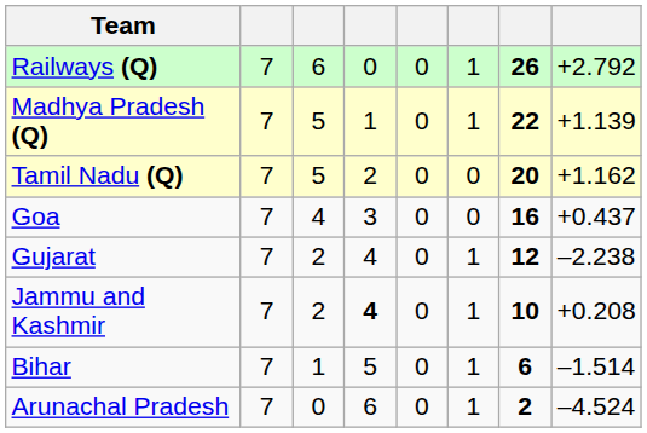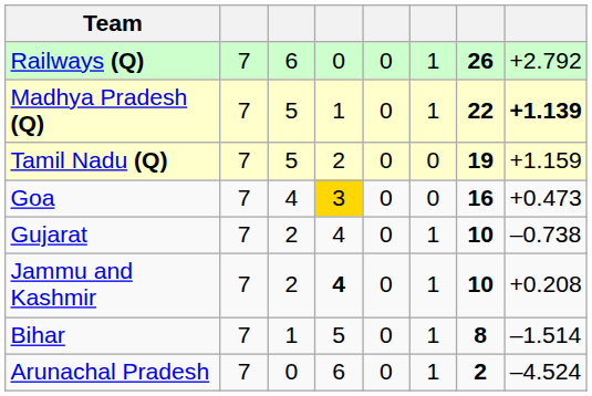Madhya Pradesh (Q) | column 8: normal -> bold
Tamil Nadu (Q) | column 7: 20 -> 19
Tamil Nadu (Q) | column 8: +1.162 -> +1.159
Goa | column 4: no background -> gold background
Goa | column 8: +0.437 -> +0.473
Gujarat | column 7: 12 -> 10
Gujarat | column 8: –2.238 -> –0.738
Bihar | column 7: 6 -> 8
